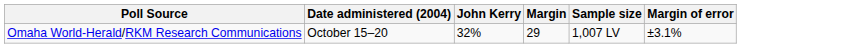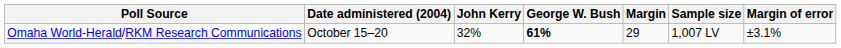+ column: George W. Bush | 61%
